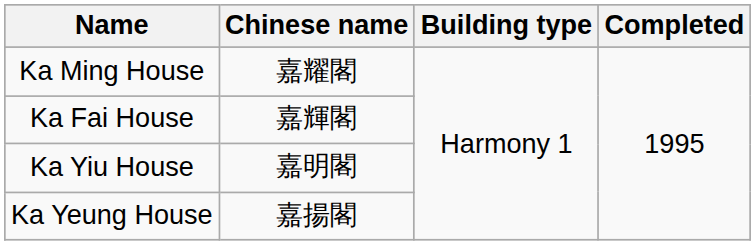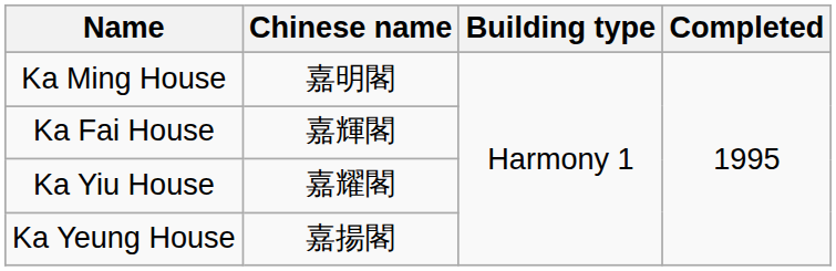Ka Ming House | Chinese name: 嘉耀閣 -> 嘉明閣
Ka Yiu House | Chinese name: 嘉明閣 -> 嘉耀閣
